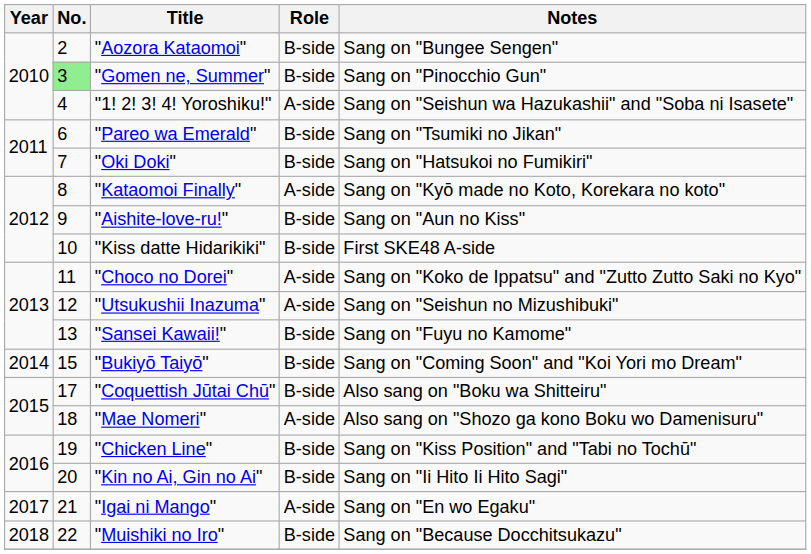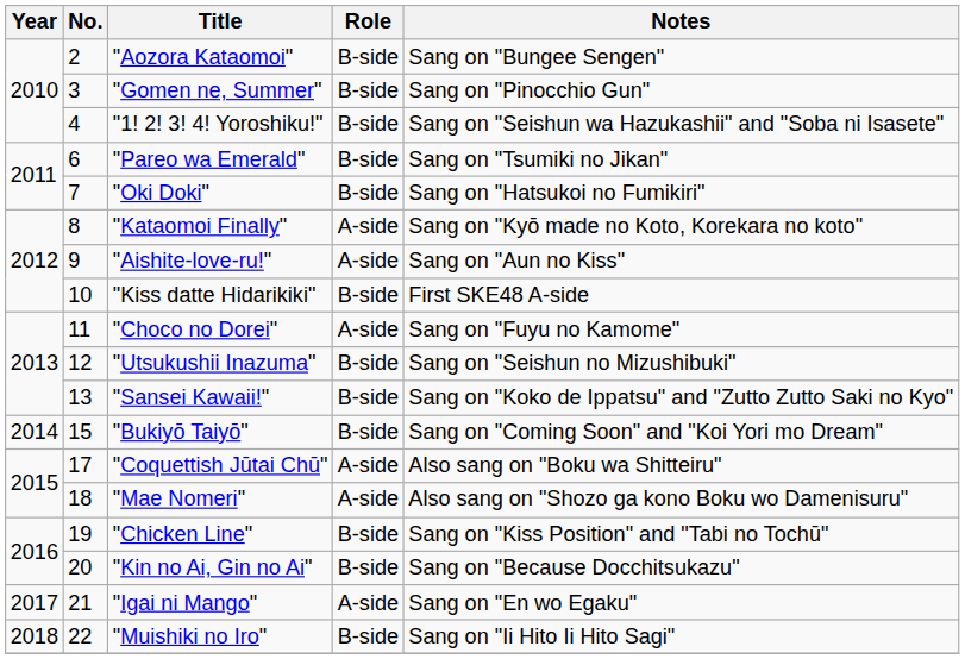"Gomen ne, Summer" | No.: lightgreen background -> no background
"1! 2! 3! 4! Yoroshiku!" | Role: A-side -> B-side
"Aishite-love-ru!" | Role: B-side -> A-side
"Choco no Dorei" | Notes: Sang on "Koko de Ippatsu" and "Zutto Zutto Saki no Kyo" -> Sang on "Fuyu no Kamome"
"Utsukushii Inazuma" | Role: A-side -> B-side
"Sansei Kawaii!" | Notes: Sang on "Fuyu no Kamome" -> Sang on "Koko de Ippatsu" and "Zutto Zutto Saki no Kyo"
"Coquettish Jūtai Chū" | Role: B-side -> A-side
"Kin no Ai, Gin no Ai" | Notes: Sang on "Ii Hito Ii Hito Sagi" -> Sang on "Because Docchitsukazu"
"Muishiki no Iro" | Notes: Sang on "Because Docchitsukazu" -> Sang on "Ii Hito Ii Hito Sagi"
